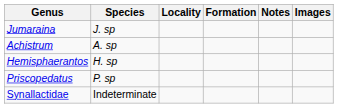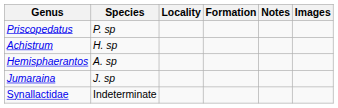rows swapped: Jumaraina <-> Priscopedatus
Achistrum | Species: A. sp -> H. sp
Hemisphaerantos | Species: H. sp -> A. sp
